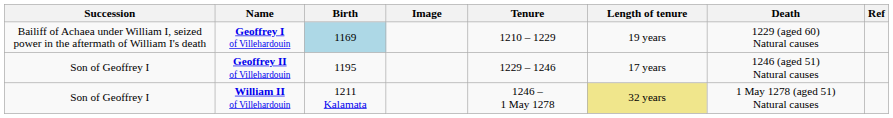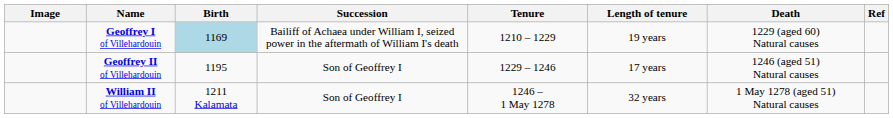columns swapped: Image <-> Succession
William II of Villehardouin | Length of tenure: khaki background -> no background
